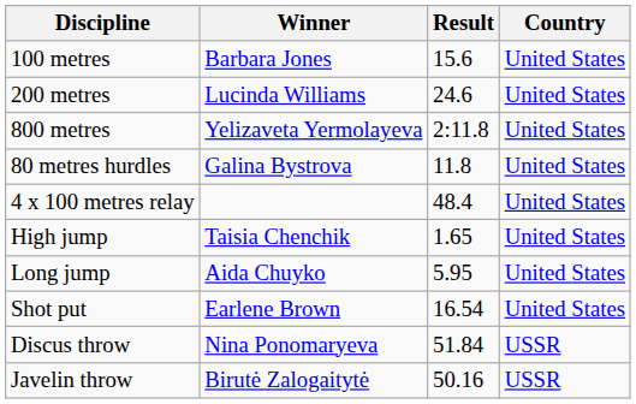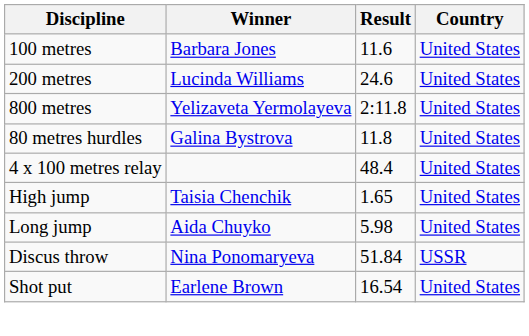100 metres | Result: 15.6 -> 11.6
Long jump | Result: 5.95 -> 5.98
rows swapped: Shot put <-> Discus throw
- row: Javelin throw | Birutė Zalogaitytė | 50.16 | USSR
